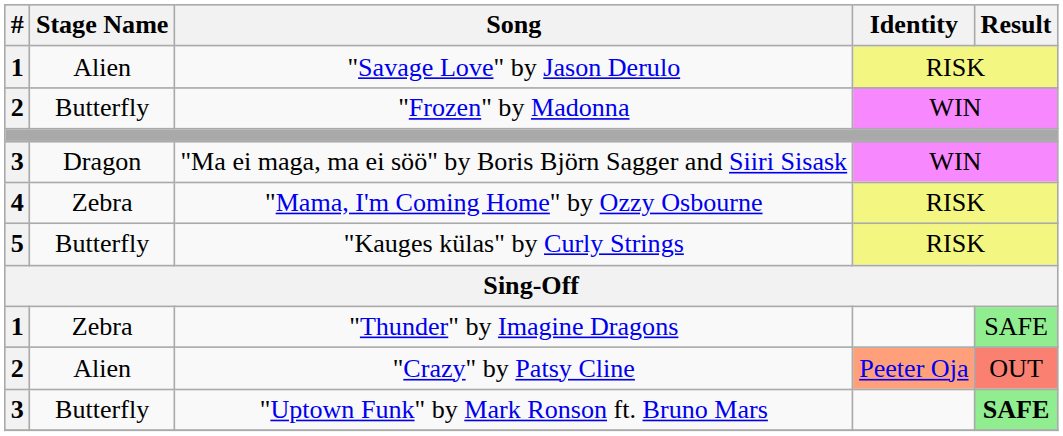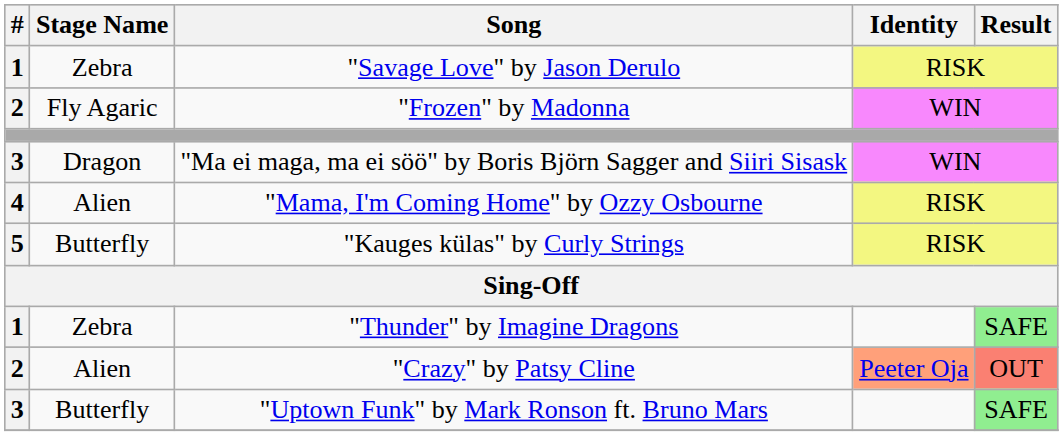"Savage Love" by Jason Derulo | Stage Name: Alien -> Zebra
"Frozen" by Madonna | Stage Name: Butterfly -> Fly Agaric
"Mama, I'm Coming Home" by Ozzy Osbourne | Stage Name: Zebra -> Alien
"Uptown Funk" by Mark Ronson ft. Bruno Mars | Result: bold -> normal
